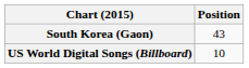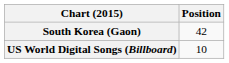South Korea (Gaon) | Position: 43 -> 42
